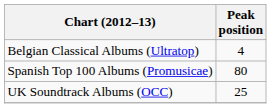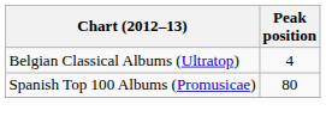- row: UK Soundtrack Albums (OCC) | 25
